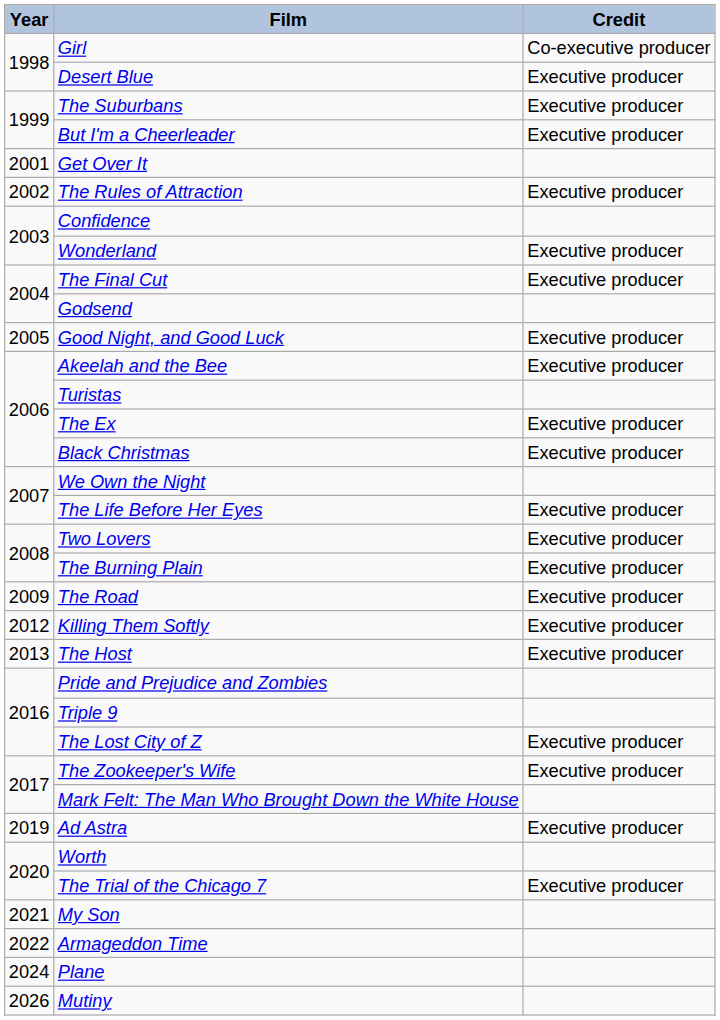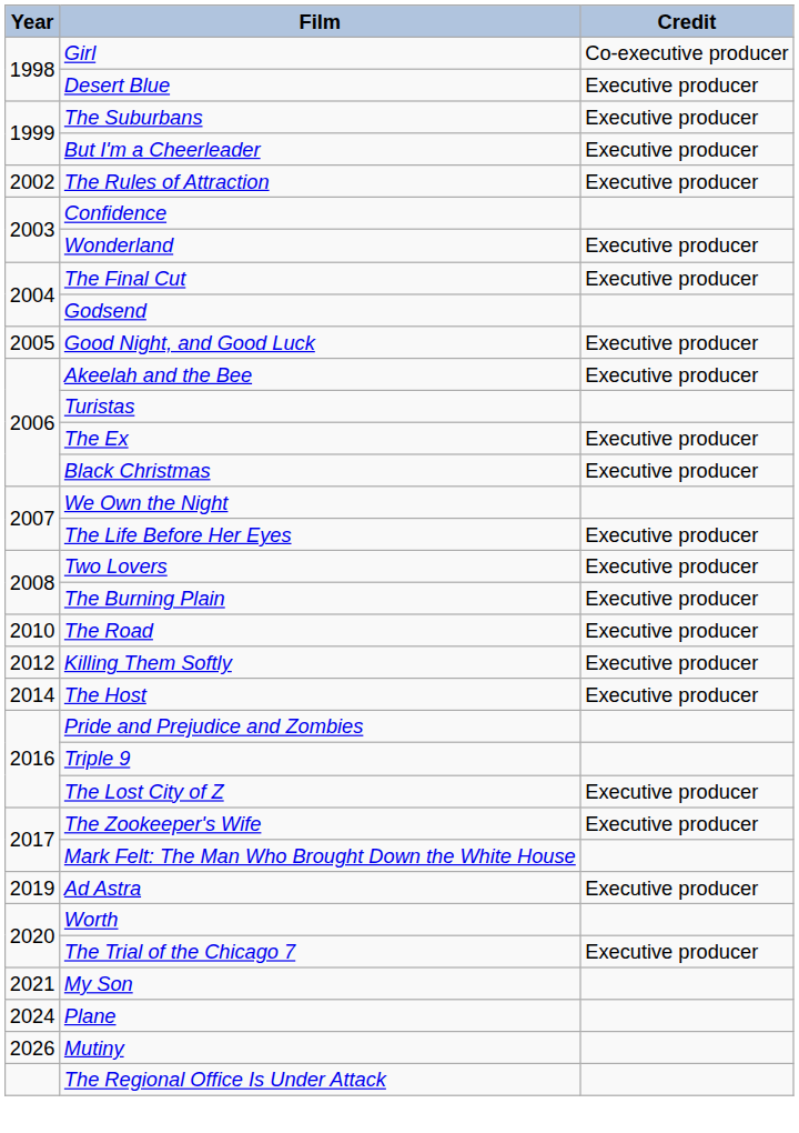- row: 2001 | Get Over It
The Road | Year: 2009 -> 2010
The Host | Year: 2013 -> 2014
- row: 2022 | Armageddon Time
+ row: The Regional Office Is Under Attack
